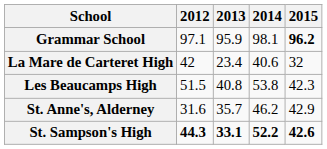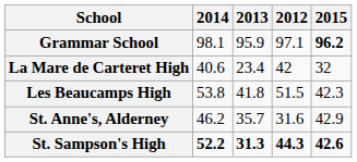columns swapped: 2012 <-> 2014
Les Beaucamps High | 2013: 40.8 -> 41.8
St. Sampson's High | 2013: 33.1 -> 31.3
